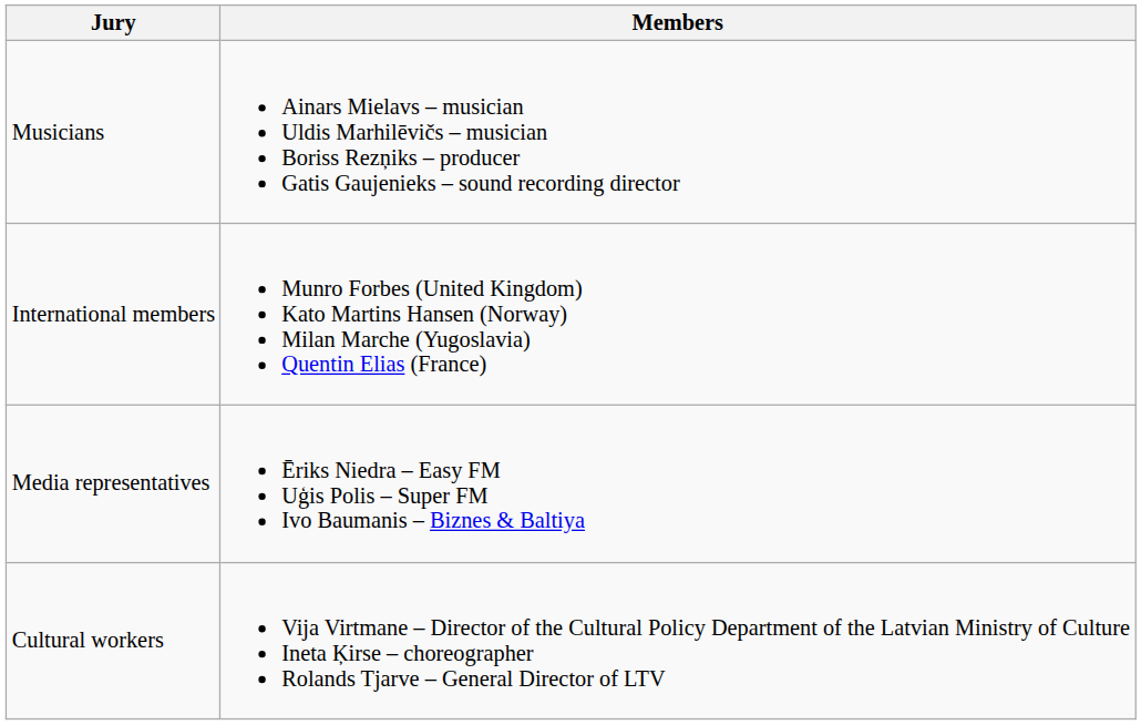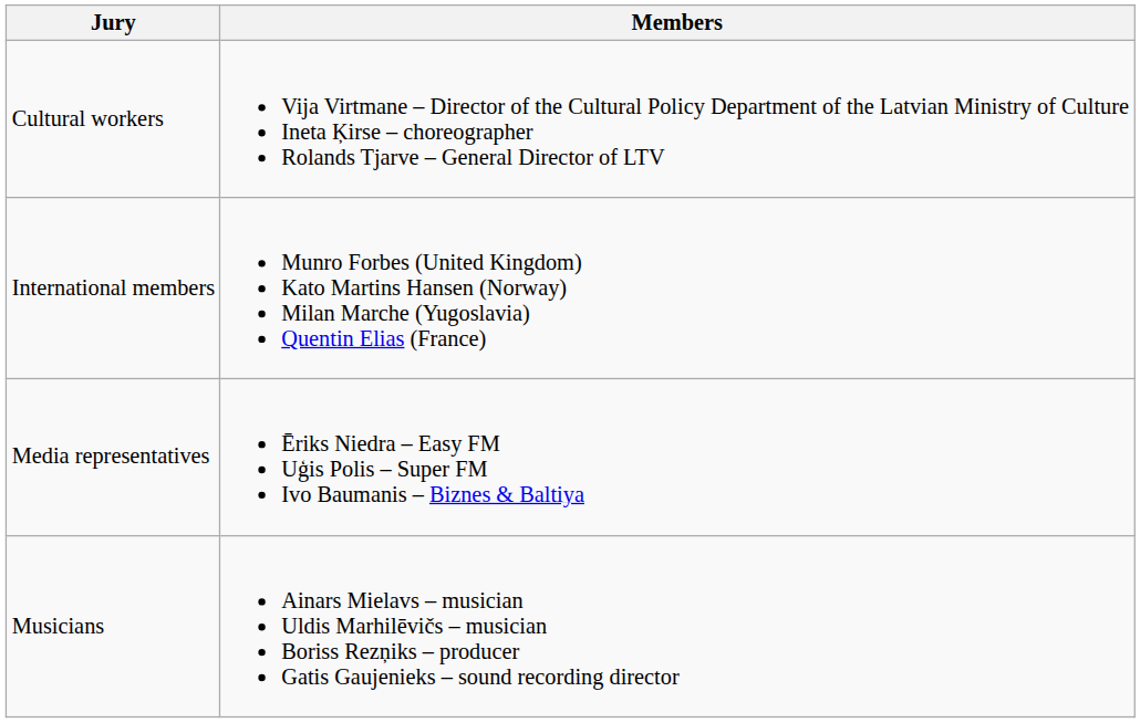rows swapped: Musicians <-> Cultural workers
